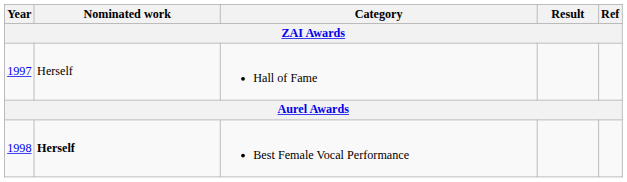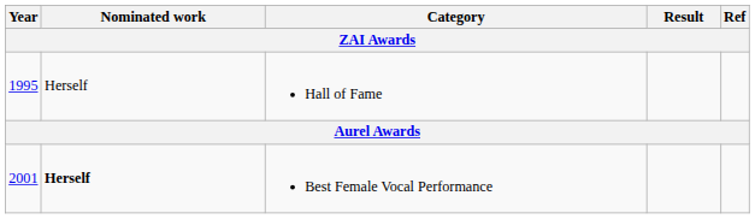Hall of Fame | Year: 1997 -> 1995
Best Female Vocal Performance | Year: 1998 -> 2001
